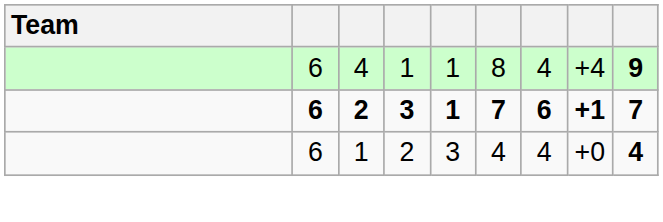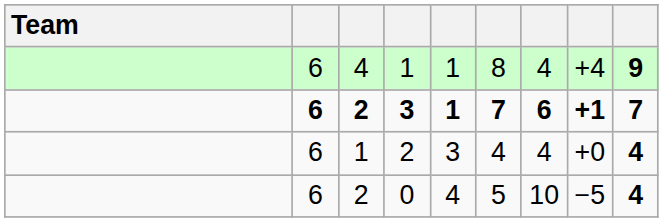+ row: 6 | 2 | 0 | 4 | 5 | 10 | −5 | 4
